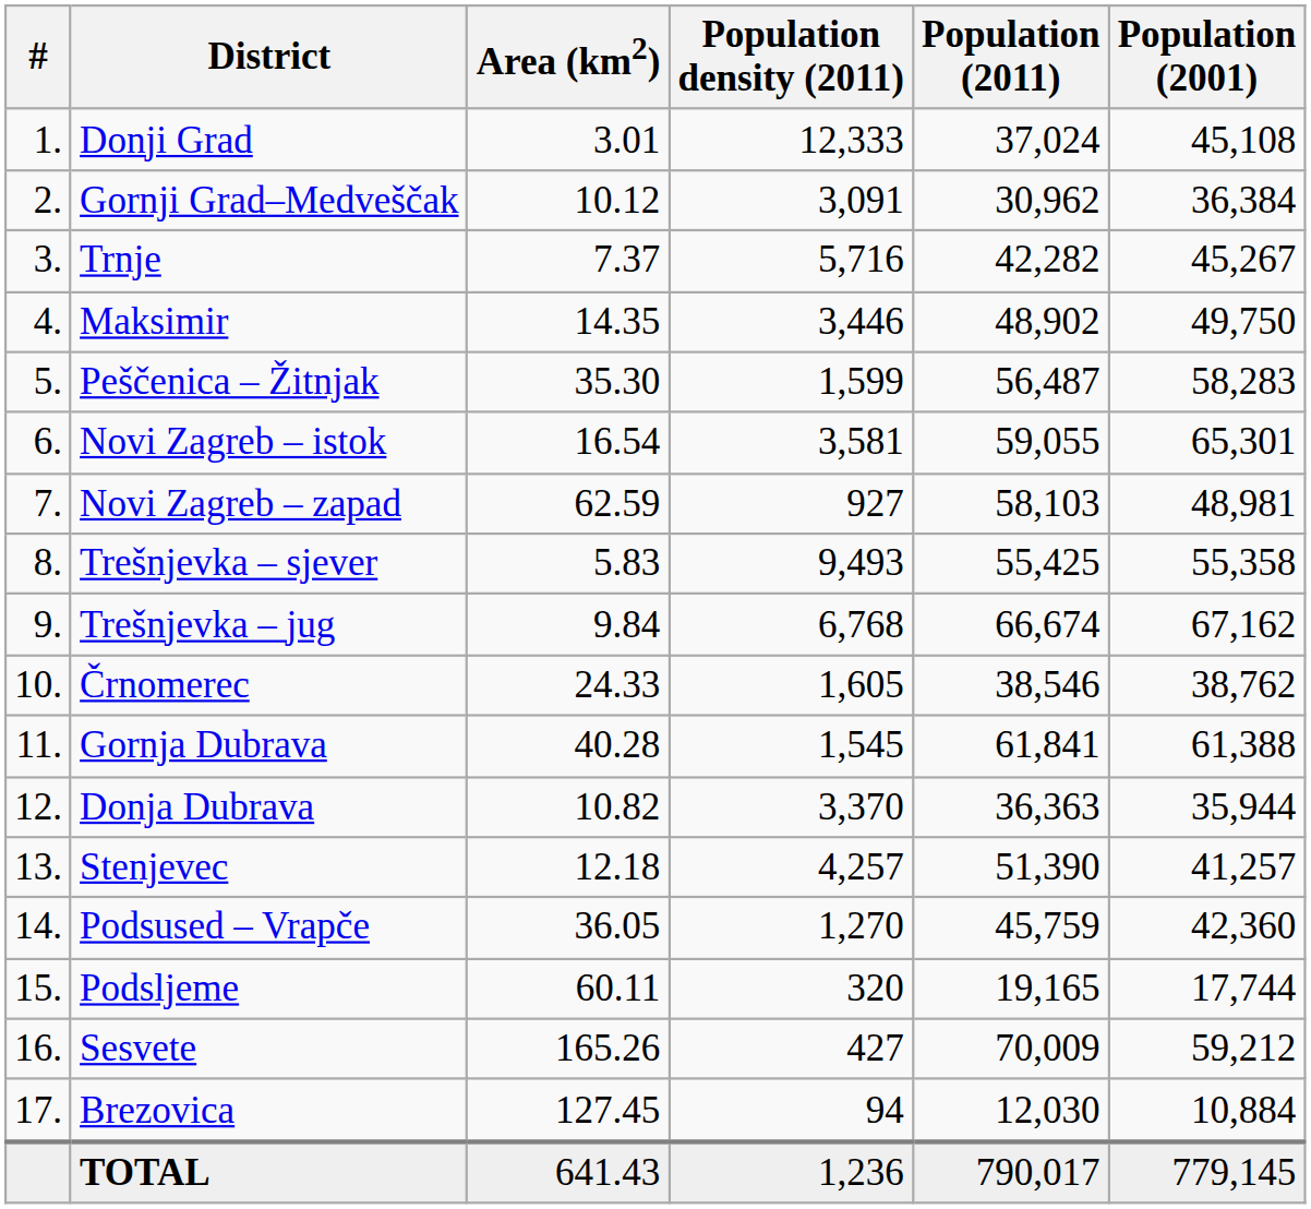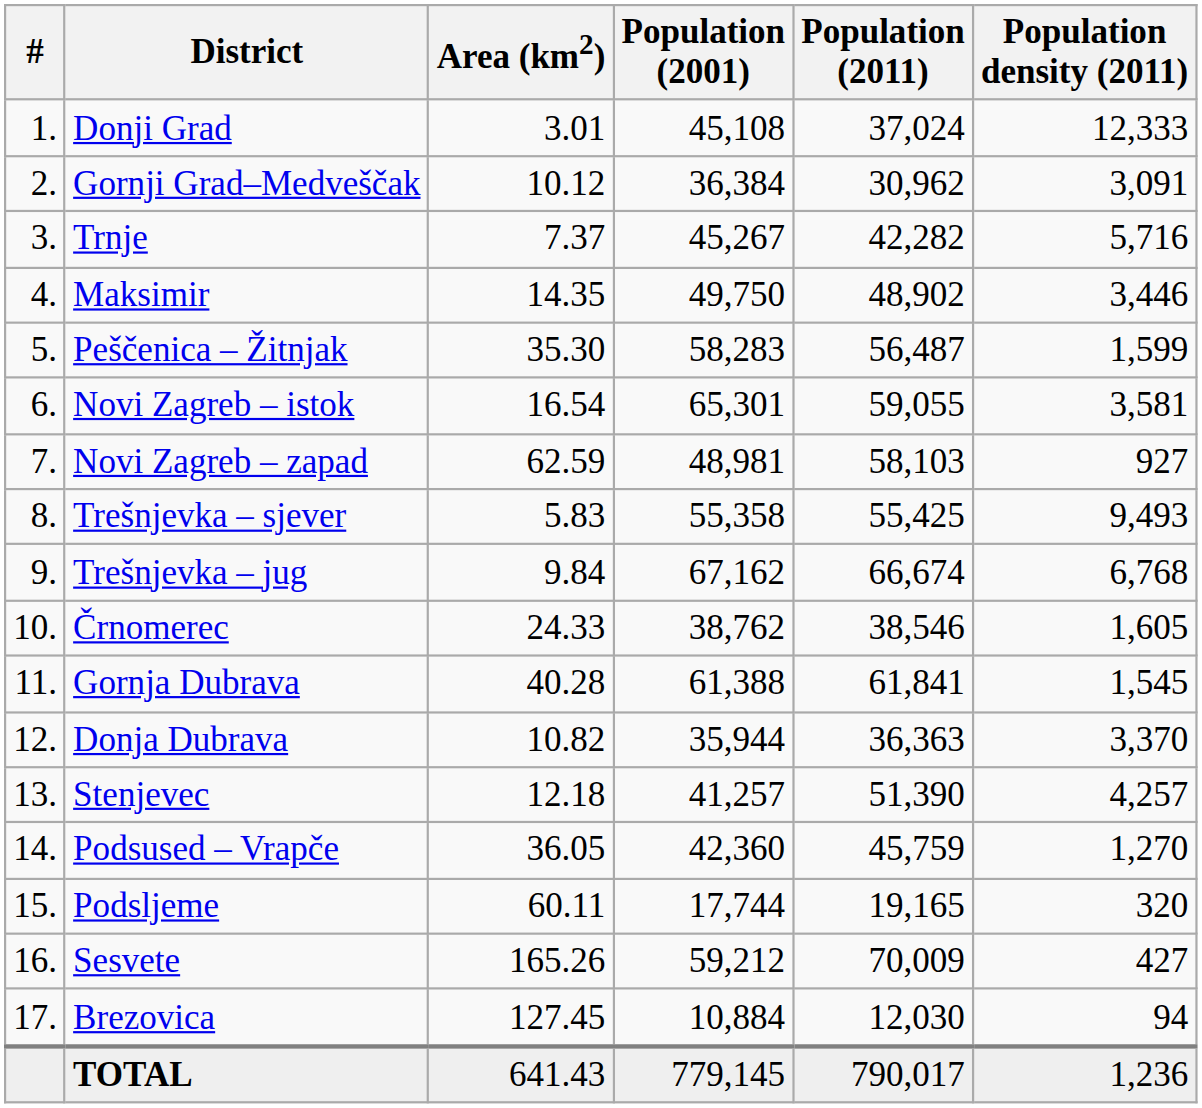columns swapped: Population (2001) <-> Population density (2011)
